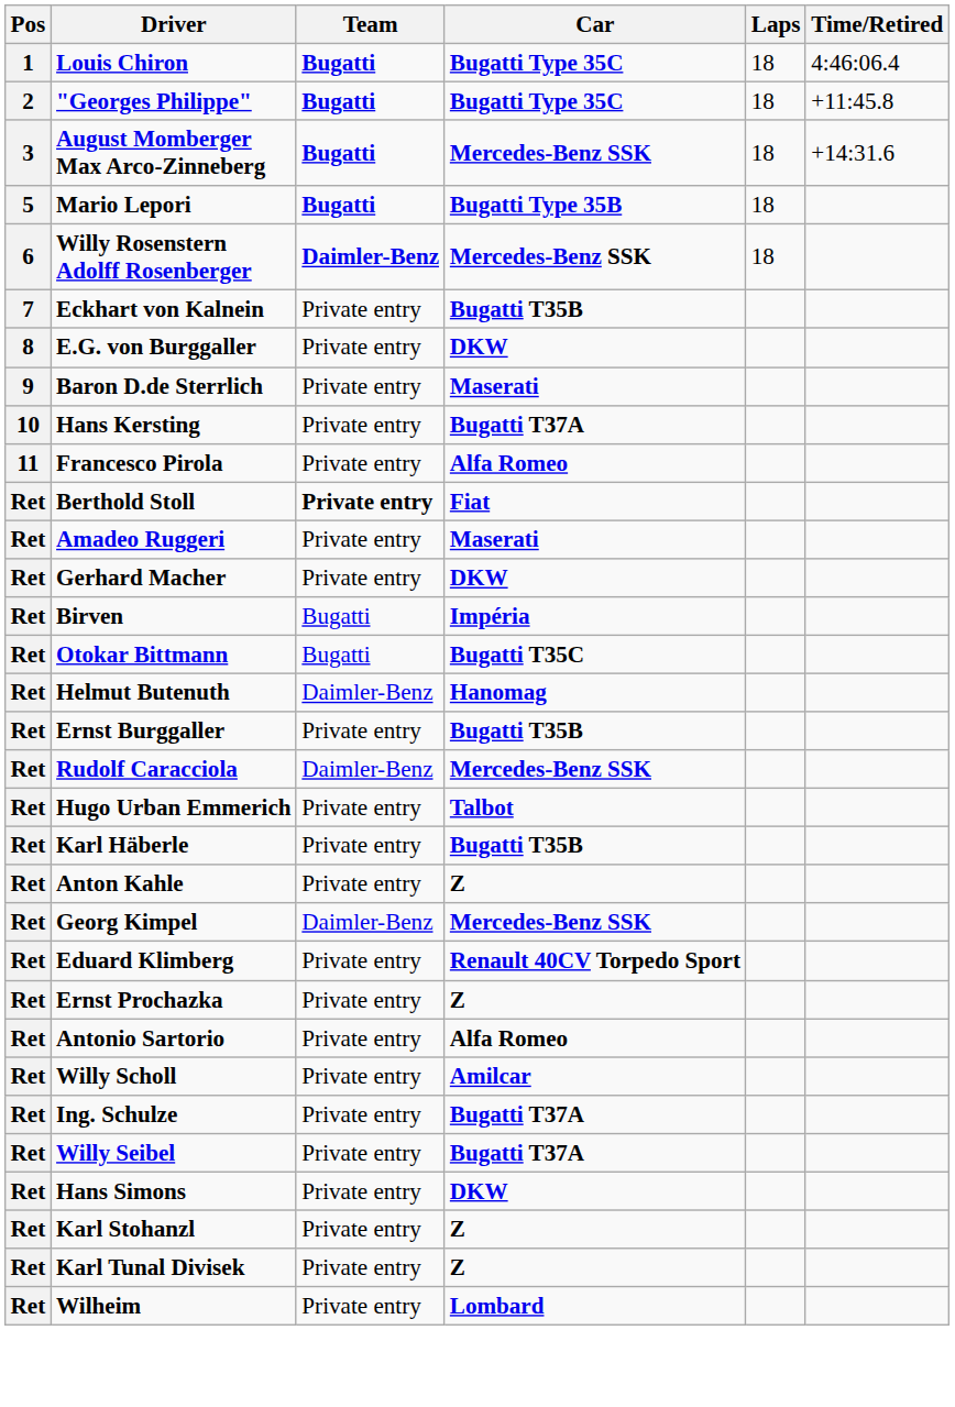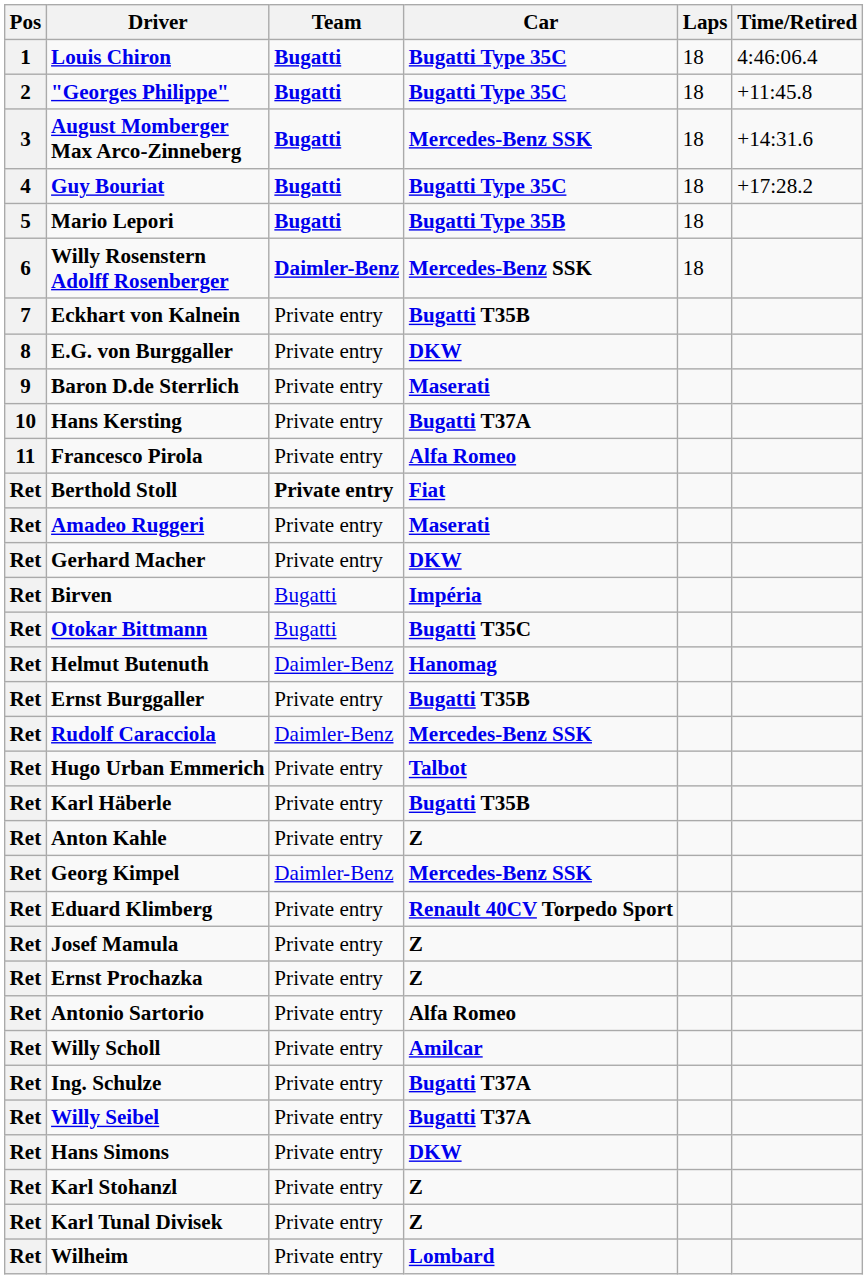+ row: 4 | Guy Bouriat | Bugatti | Bugatti Type 35C | 18 | +17:28.2
+ row: Ret | Josef Mamula | Private entry | Z
